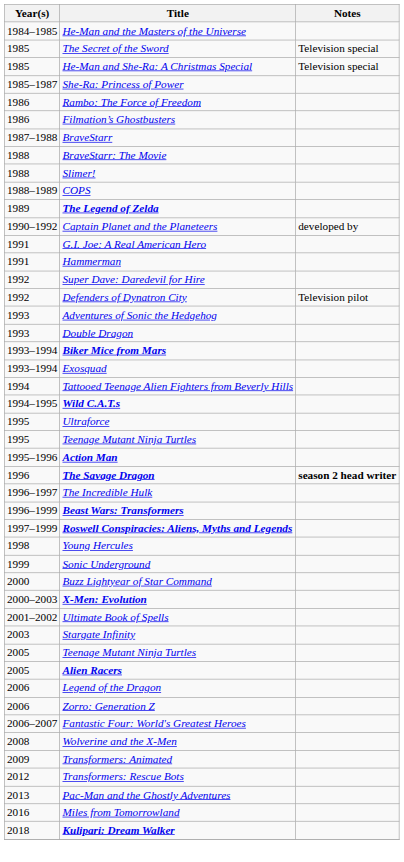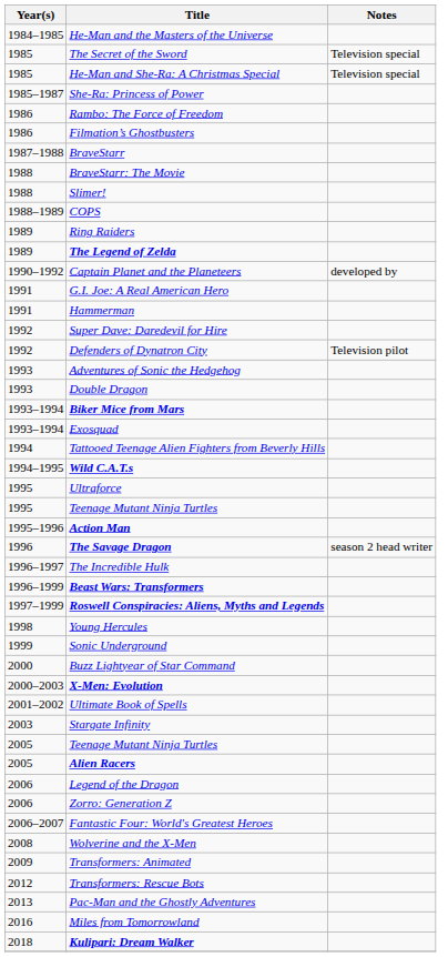+ row: 1989 | Ring Raiders
The Savage Dragon | Notes: bold -> normal
